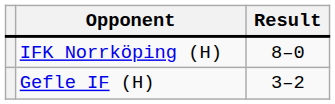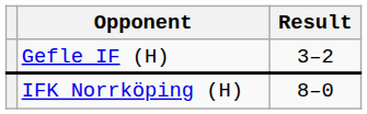rows swapped: IFK Norrköping (H) <-> Gefle IF (H)
